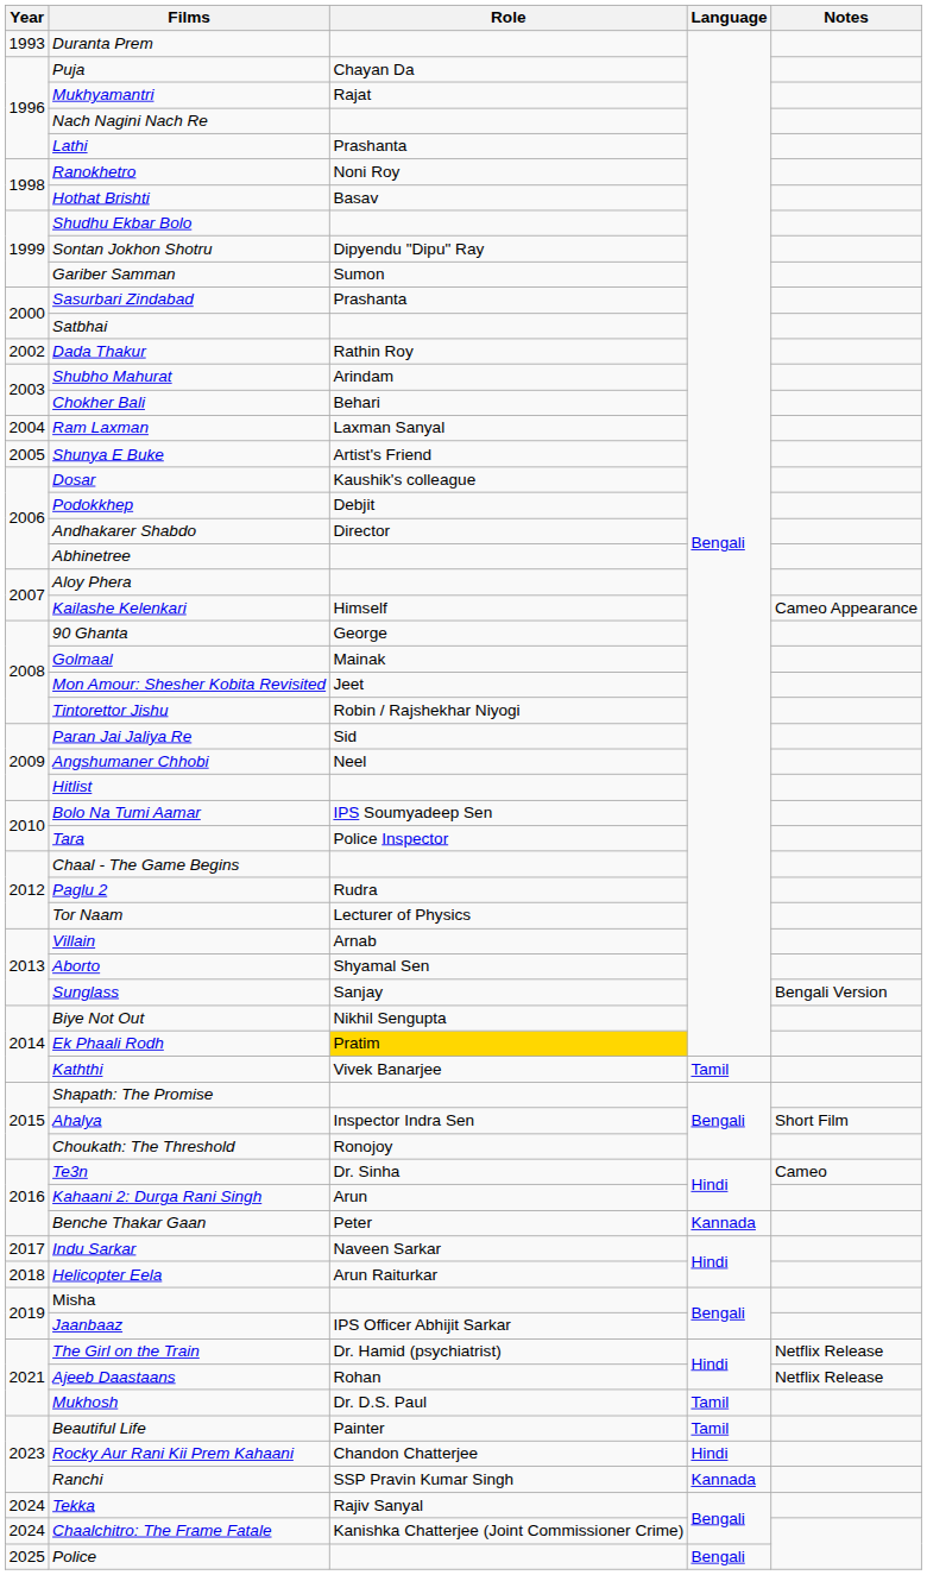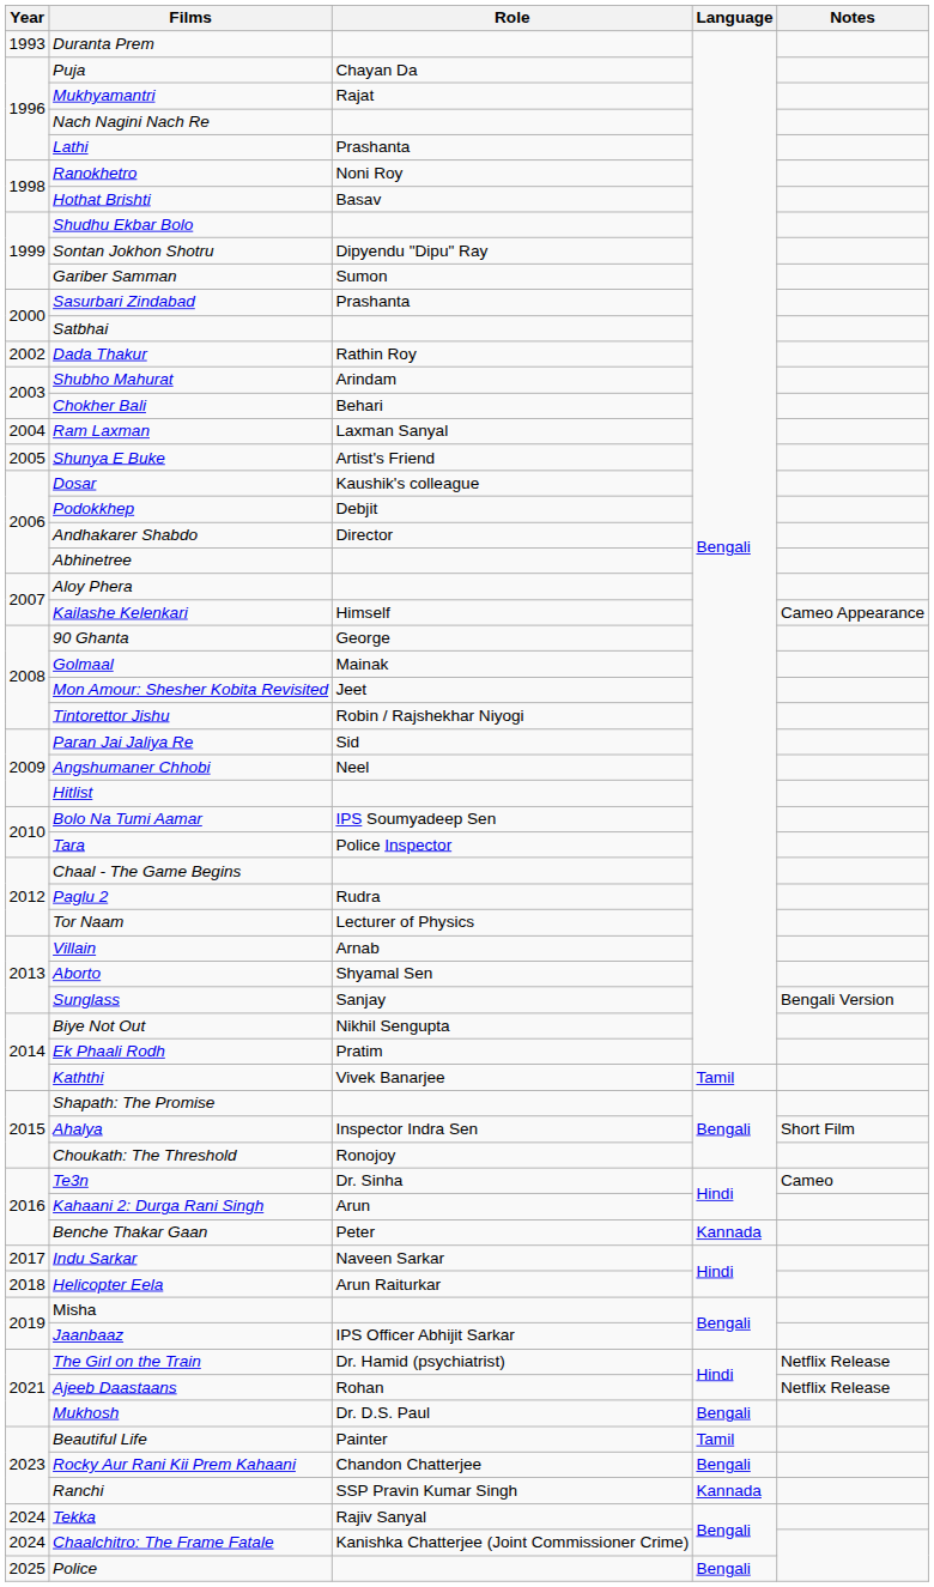Ek Phaali Rodh | Role: gold background -> no background
Mukhosh | Language: Tamil -> Bengali
Rocky Aur Rani Kii Prem Kahaani | Language: Hindi -> Bengali
